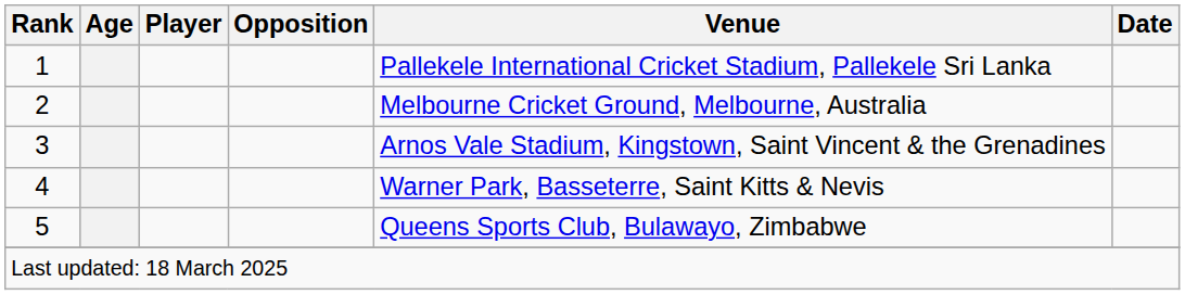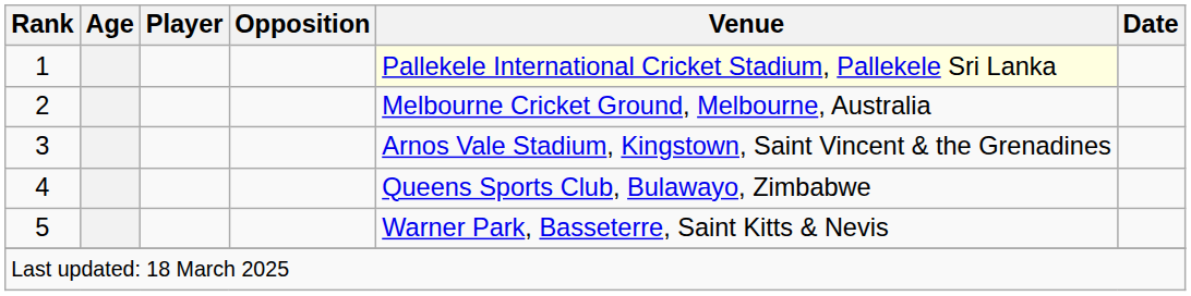1 | Venue: no background -> lightyellow background
4 | Venue: Warner Park, Basseterre, Saint Kitts & Nevis -> Queens Sports Club, Bulawayo, Zimbabwe
5 | Venue: Queens Sports Club, Bulawayo, Zimbabwe -> Warner Park, Basseterre, Saint Kitts & Nevis
